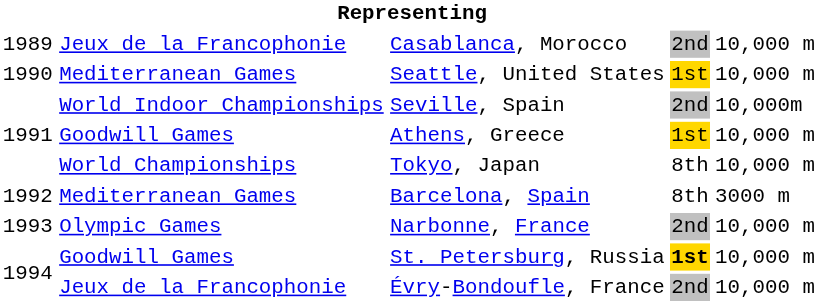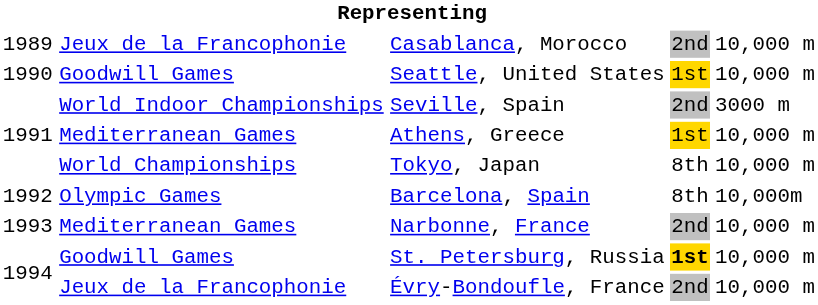Seattle, United States | column 2: Mediterranean Games -> Goodwill Games
Seville, Spain | column 5: 10,000m -> 3000 m
Athens, Greece | column 2: Goodwill Games -> Mediterranean Games
Barcelona, Spain | column 2: Mediterranean Games -> Olympic Games
Barcelona, Spain | column 5: 3000 m -> 10,000m
Narbonne, France | column 2: Olympic Games -> Mediterranean Games
